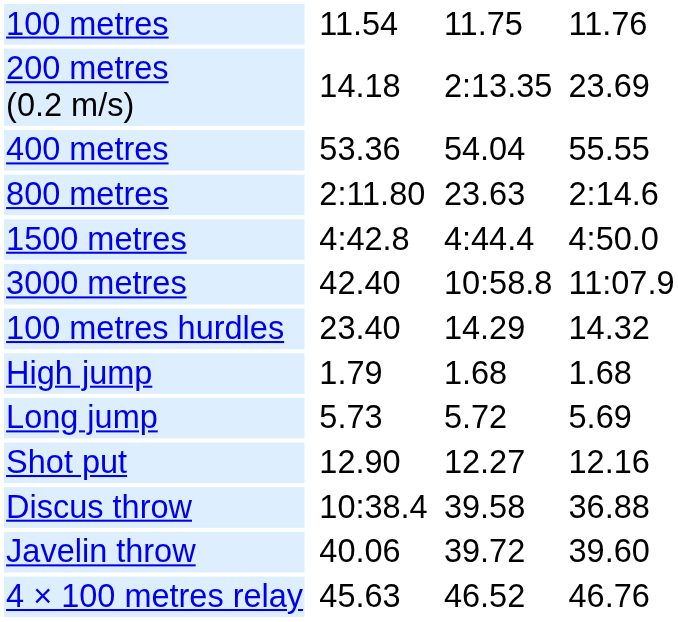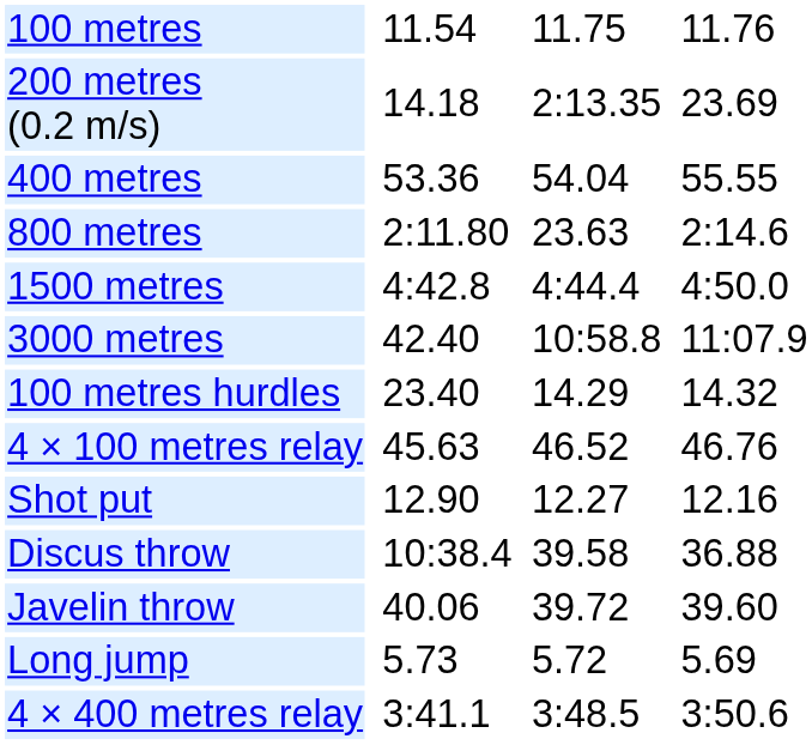- row: High jump | 1.79 | 1.68 | 1.68
rows swapped: Long jump <-> 4 × 100 metres relay
+ row: 4 × 400 metres relay | 3:41.1 | 3:48.5 | 3:50.6
